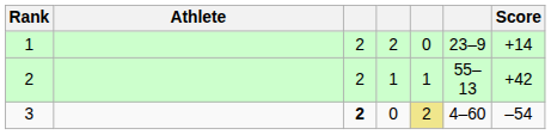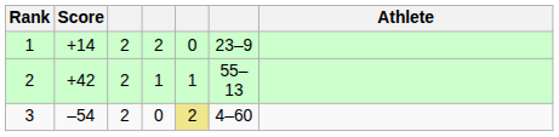columns swapped: Athlete <-> Score
3 | column 3: bold -> normal
